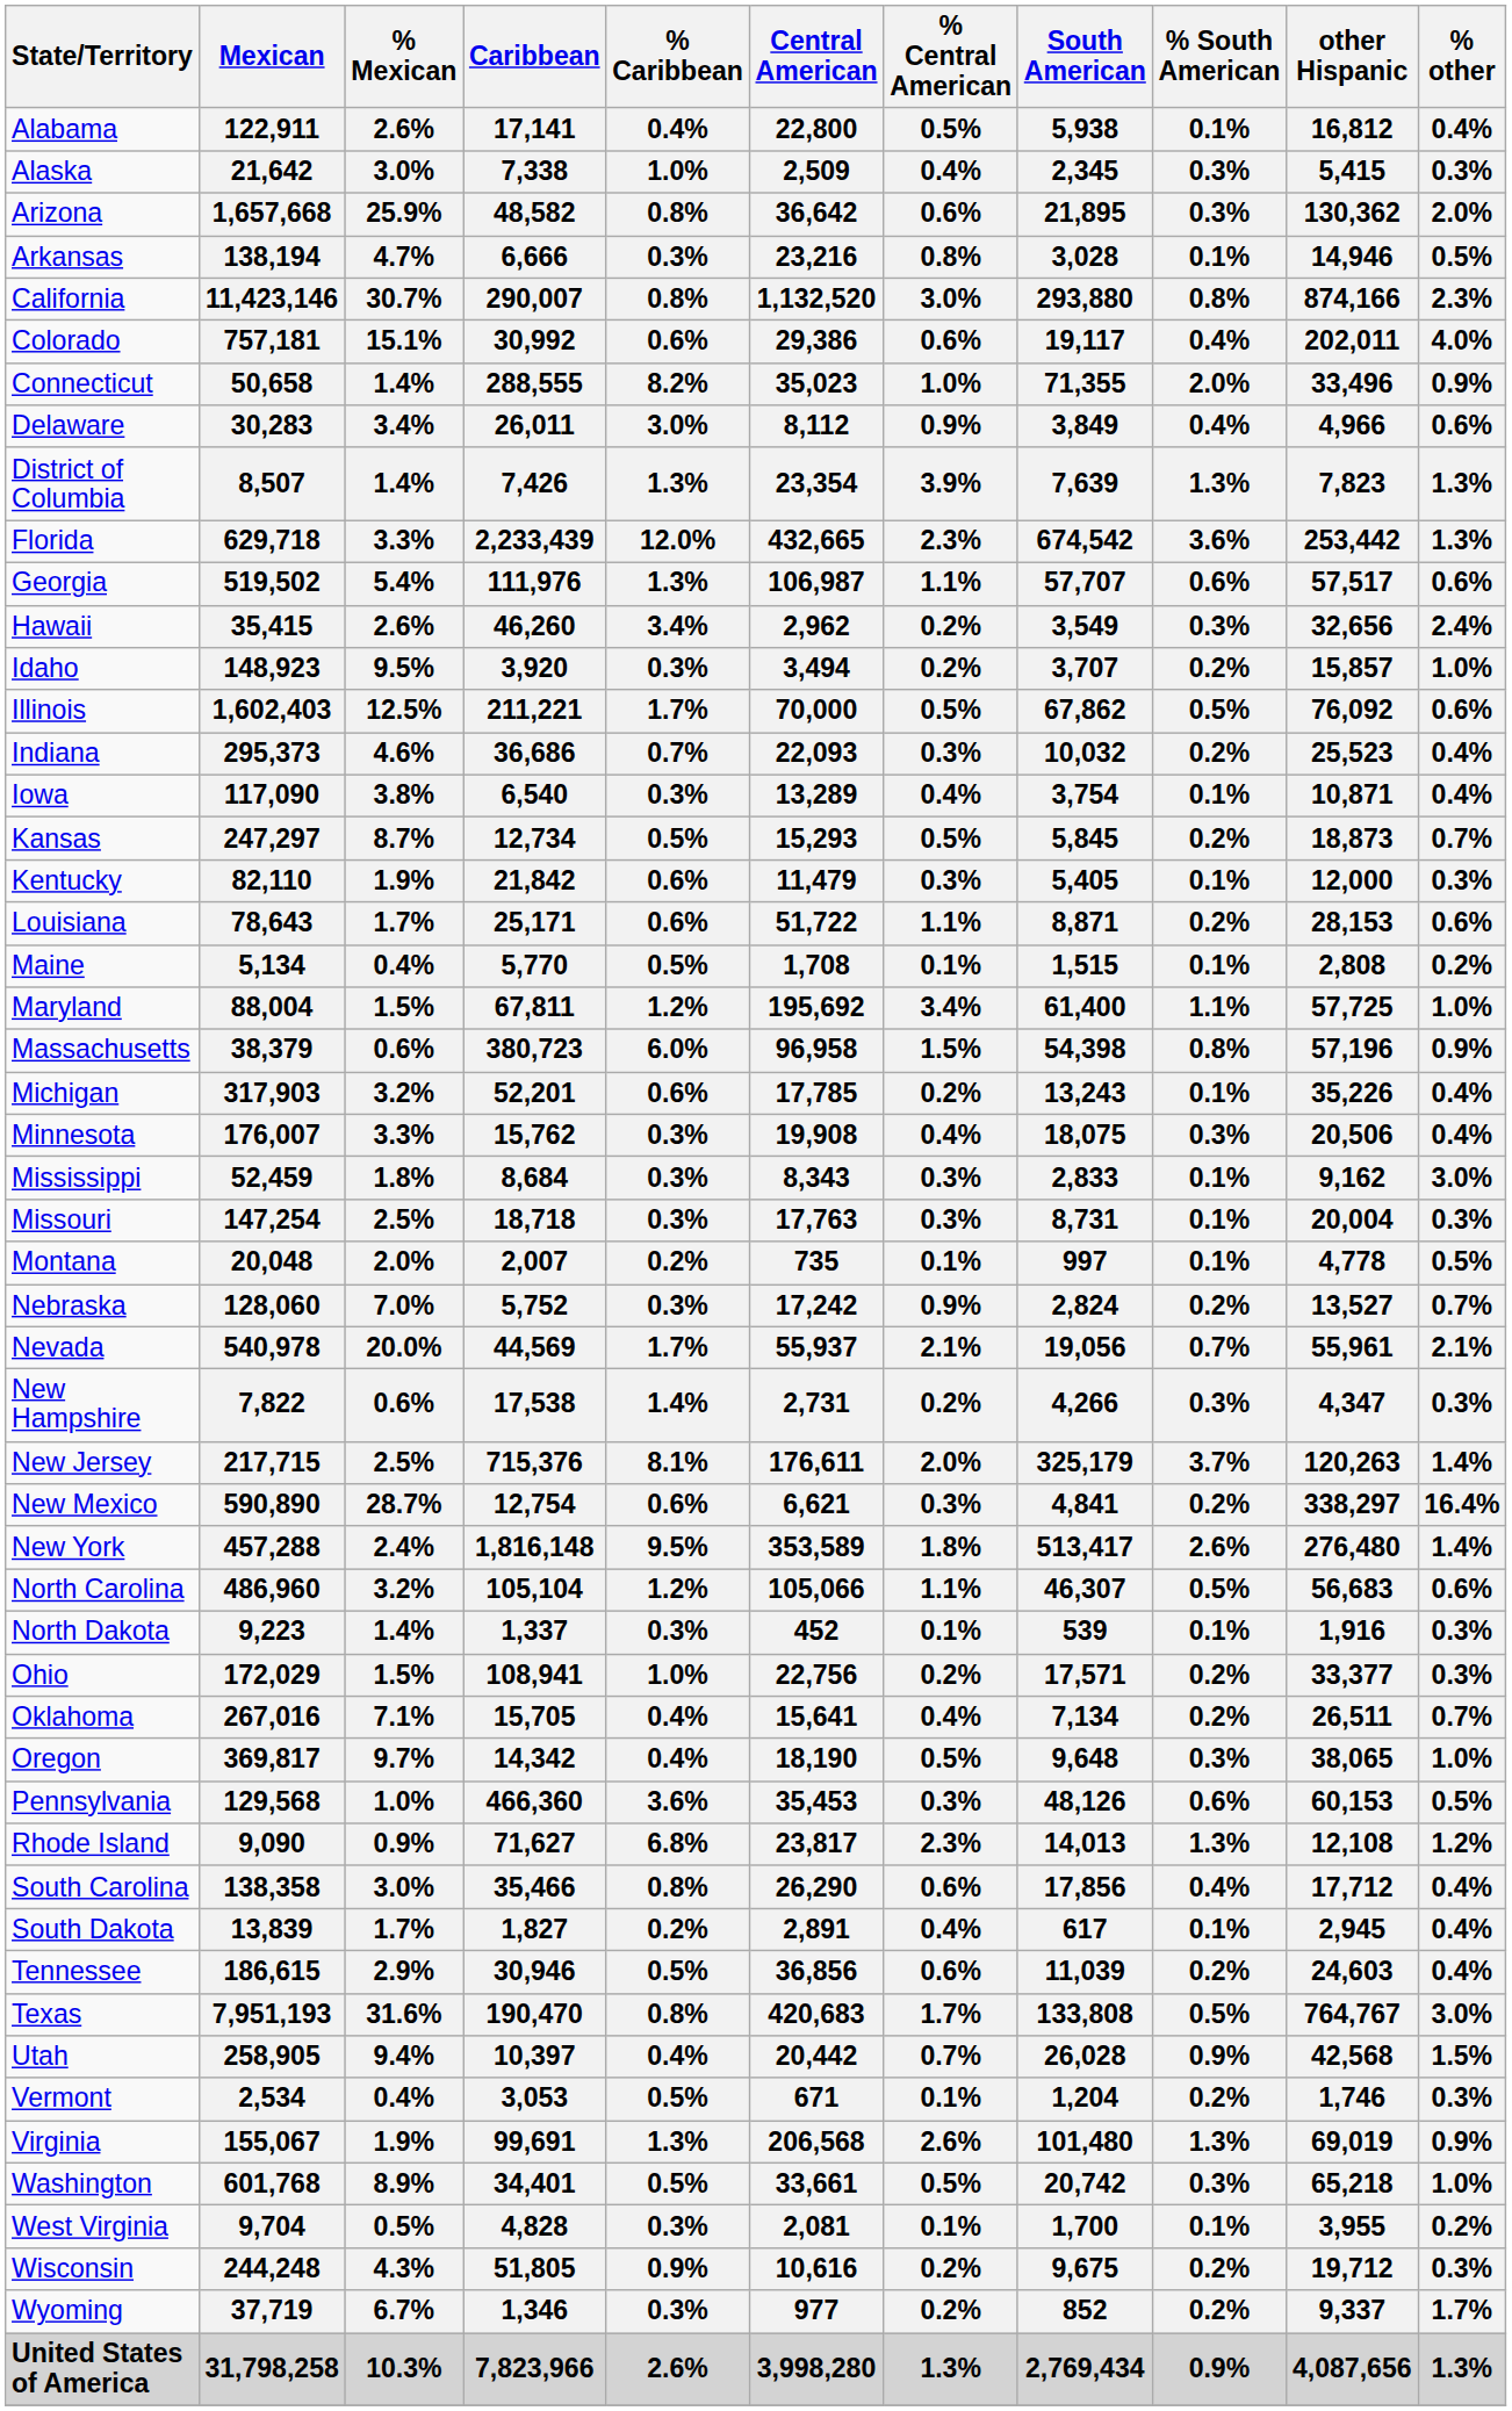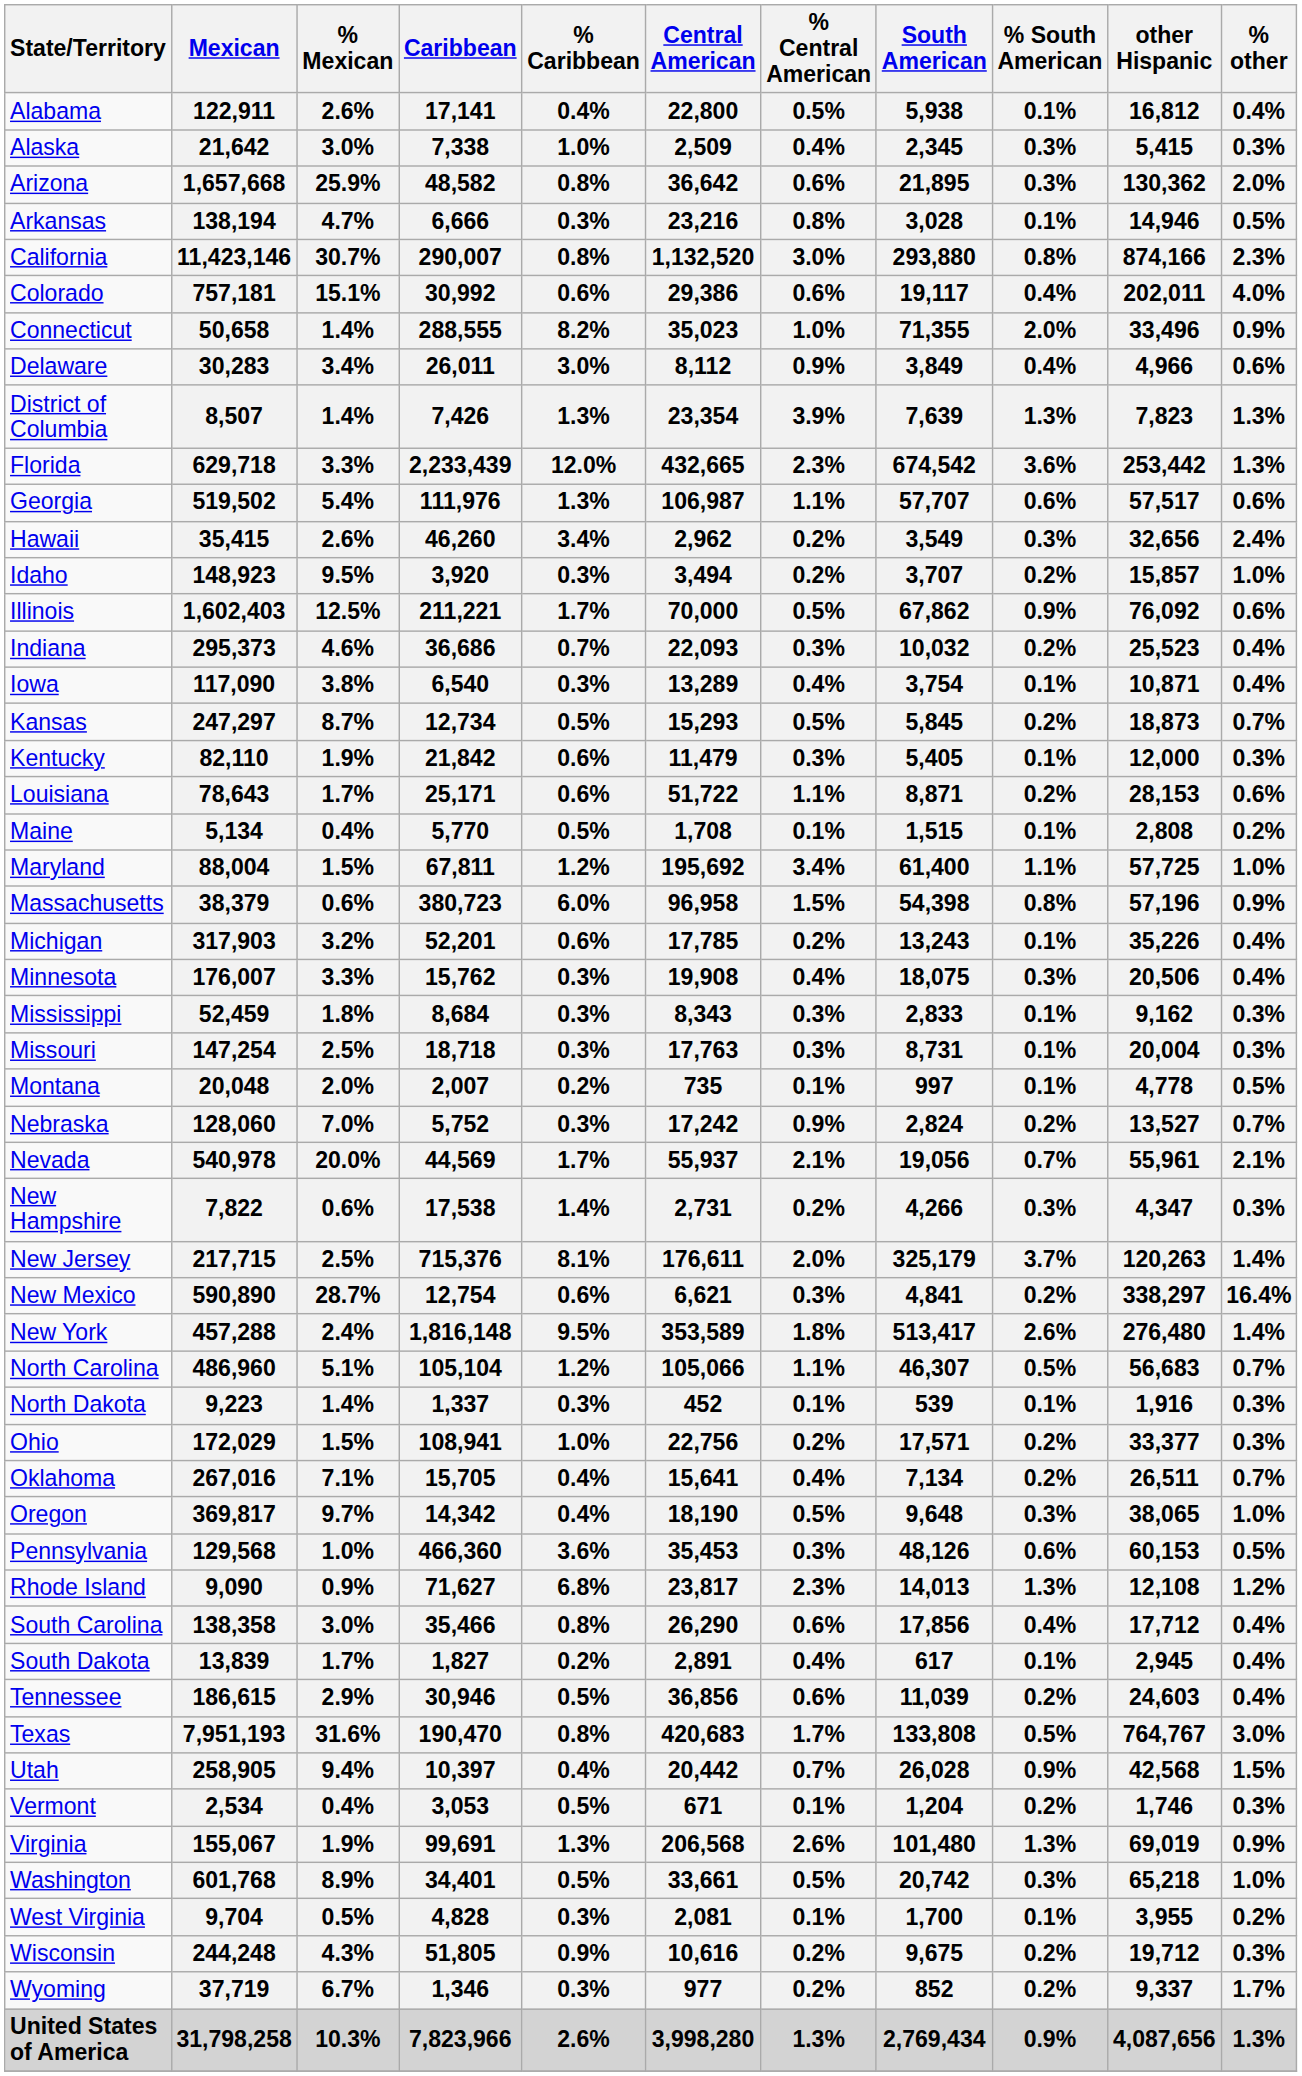1,602,403 | % South American: 0.5% -> 0.9%
52,459 | % other: 3.0% -> 0.3%
486,960 | % Mexican: 3.2% -> 5.1%
486,960 | % other: 0.6% -> 0.7%
